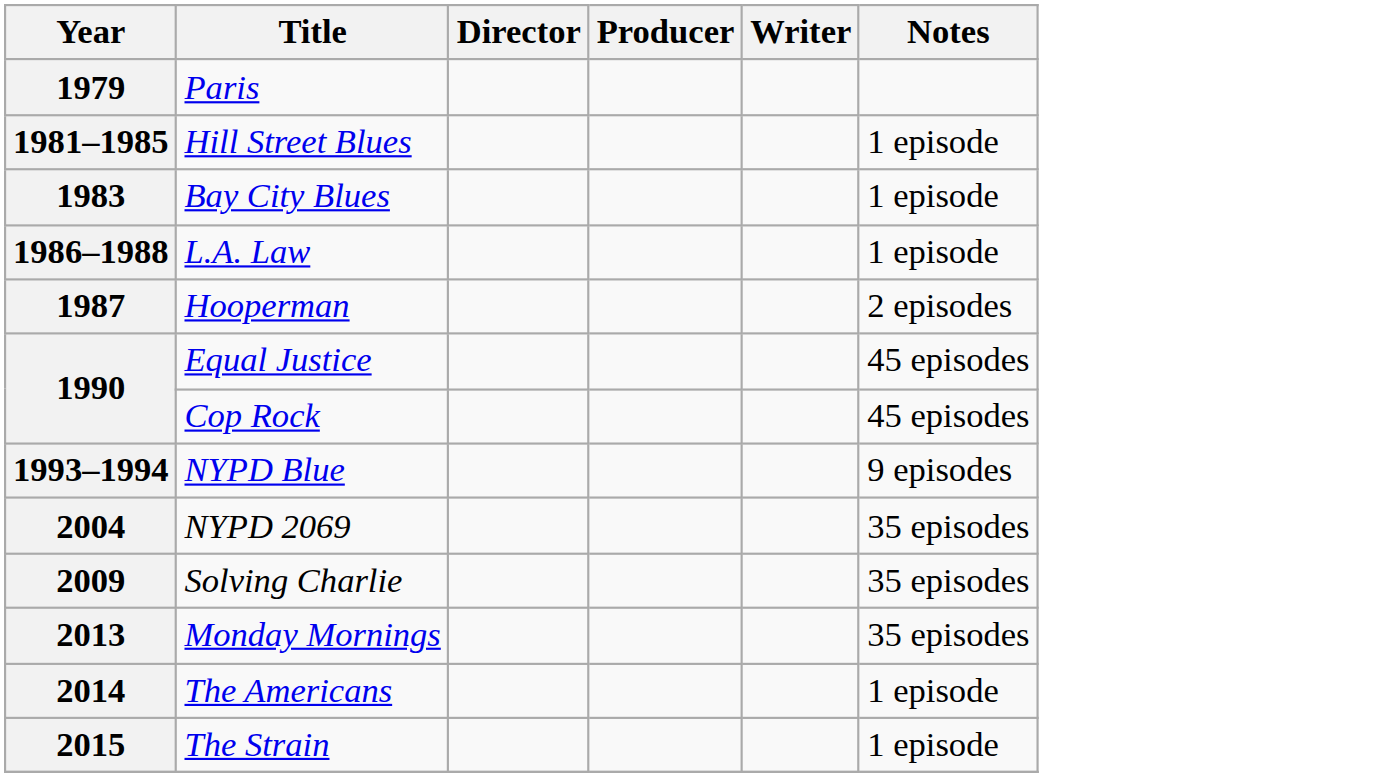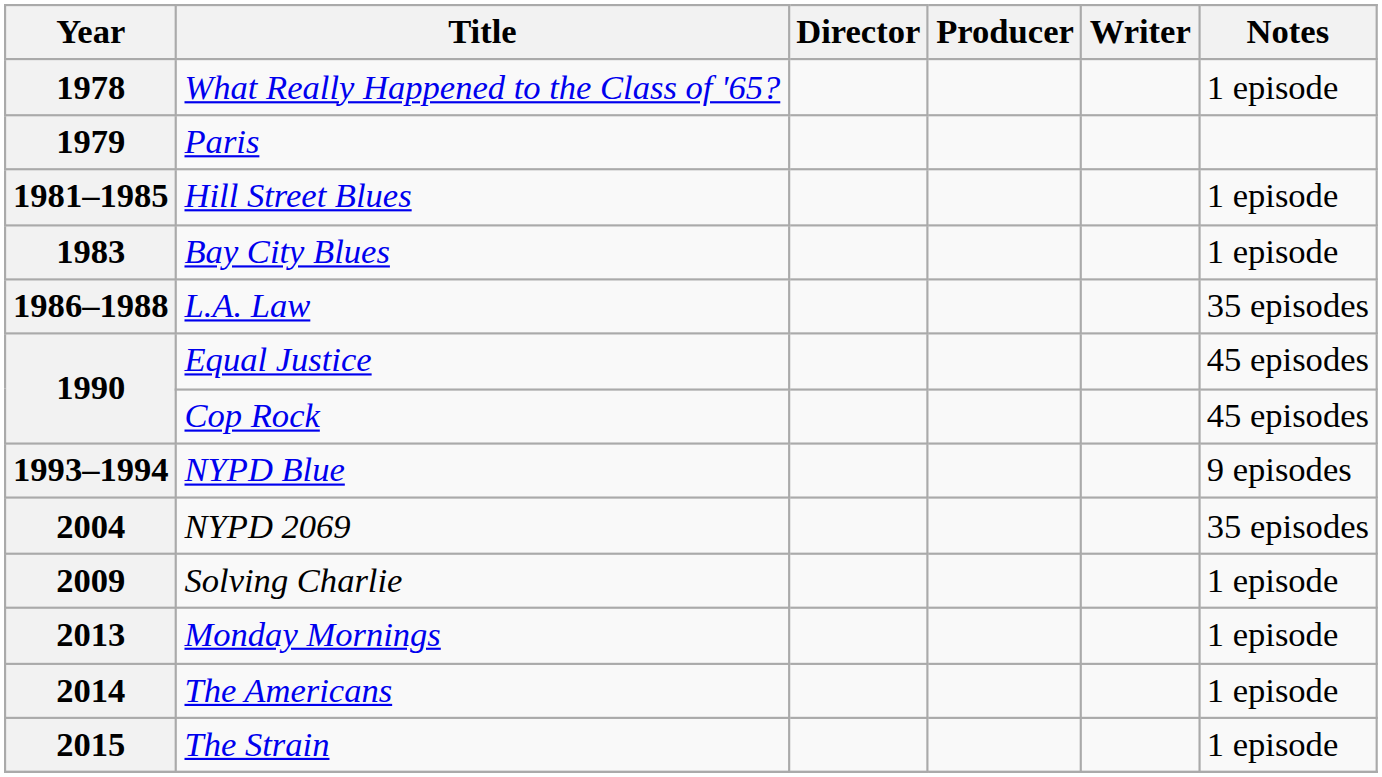+ row: 1978 | What Really Happened to the Class of '65? | 1 episode
1986–1988 | Notes: 1 episode -> 35 episodes
- row: 1987 | Hooperman | 2 episodes
2009 | Notes: 35 episodes -> 1 episode
2013 | Notes: 35 episodes -> 1 episode
